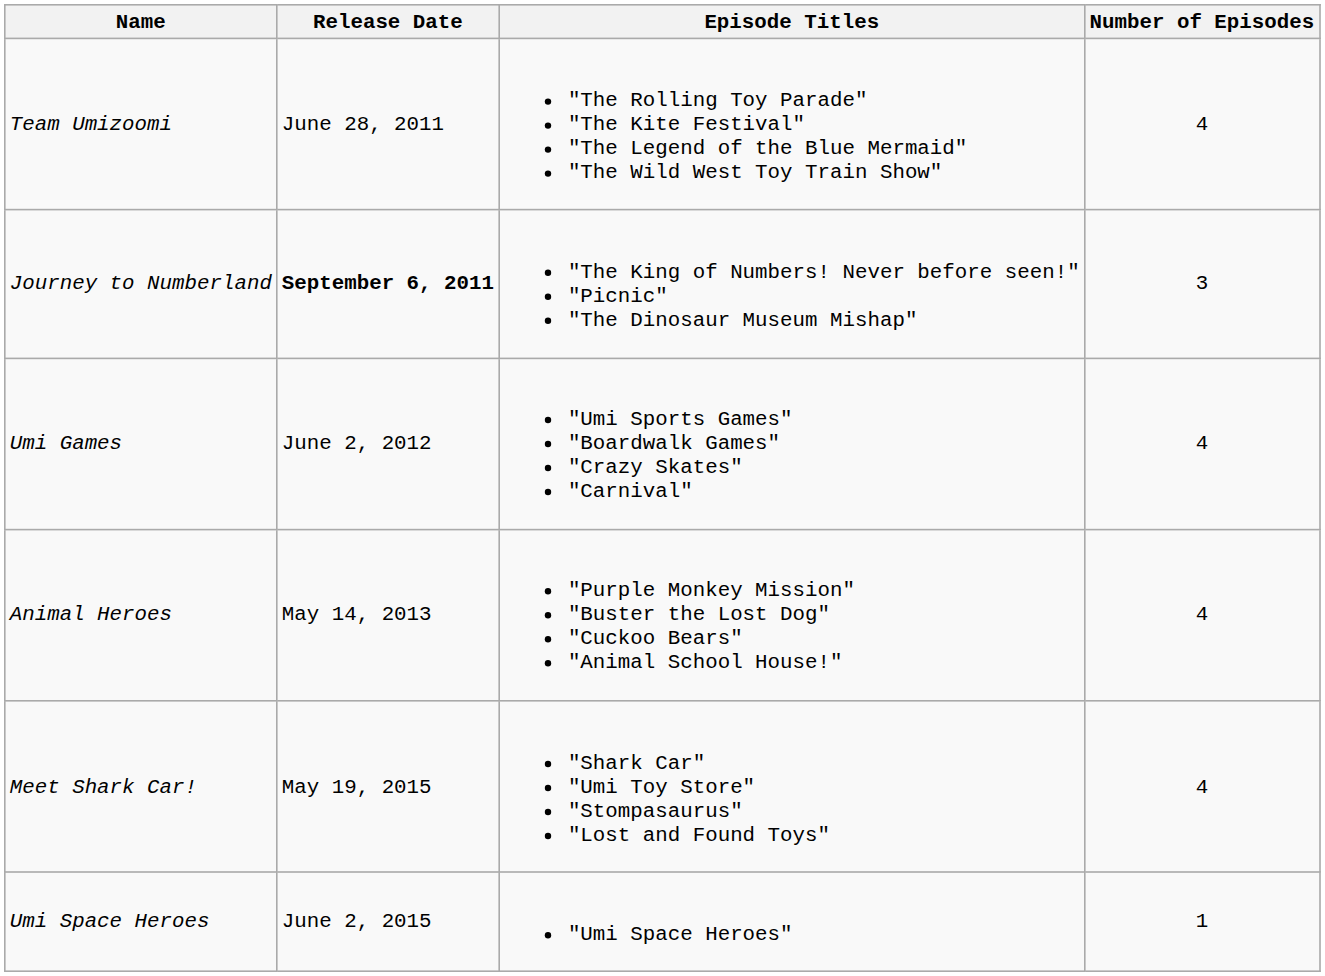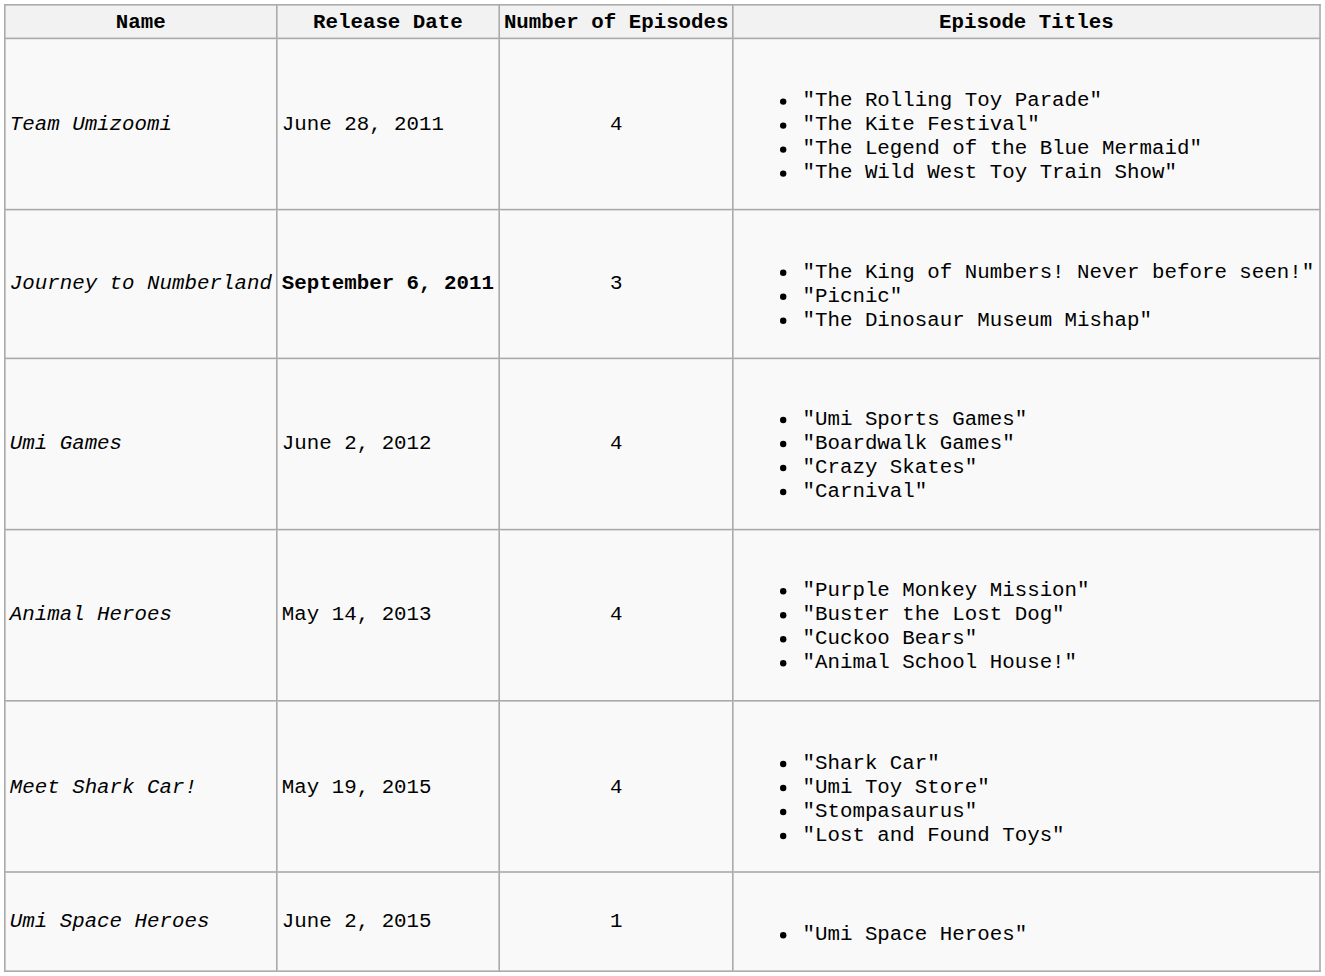columns swapped: Number of Episodes <-> Episode Titles
